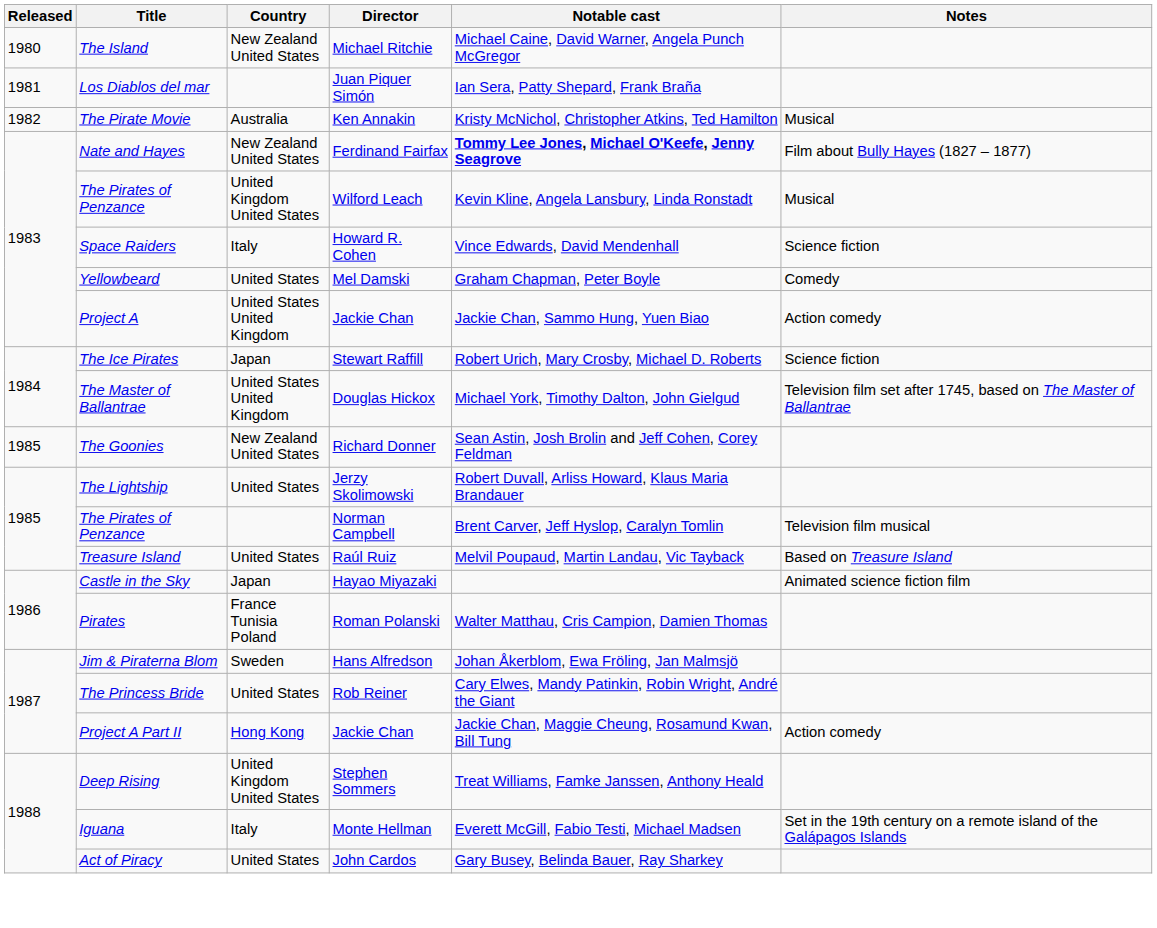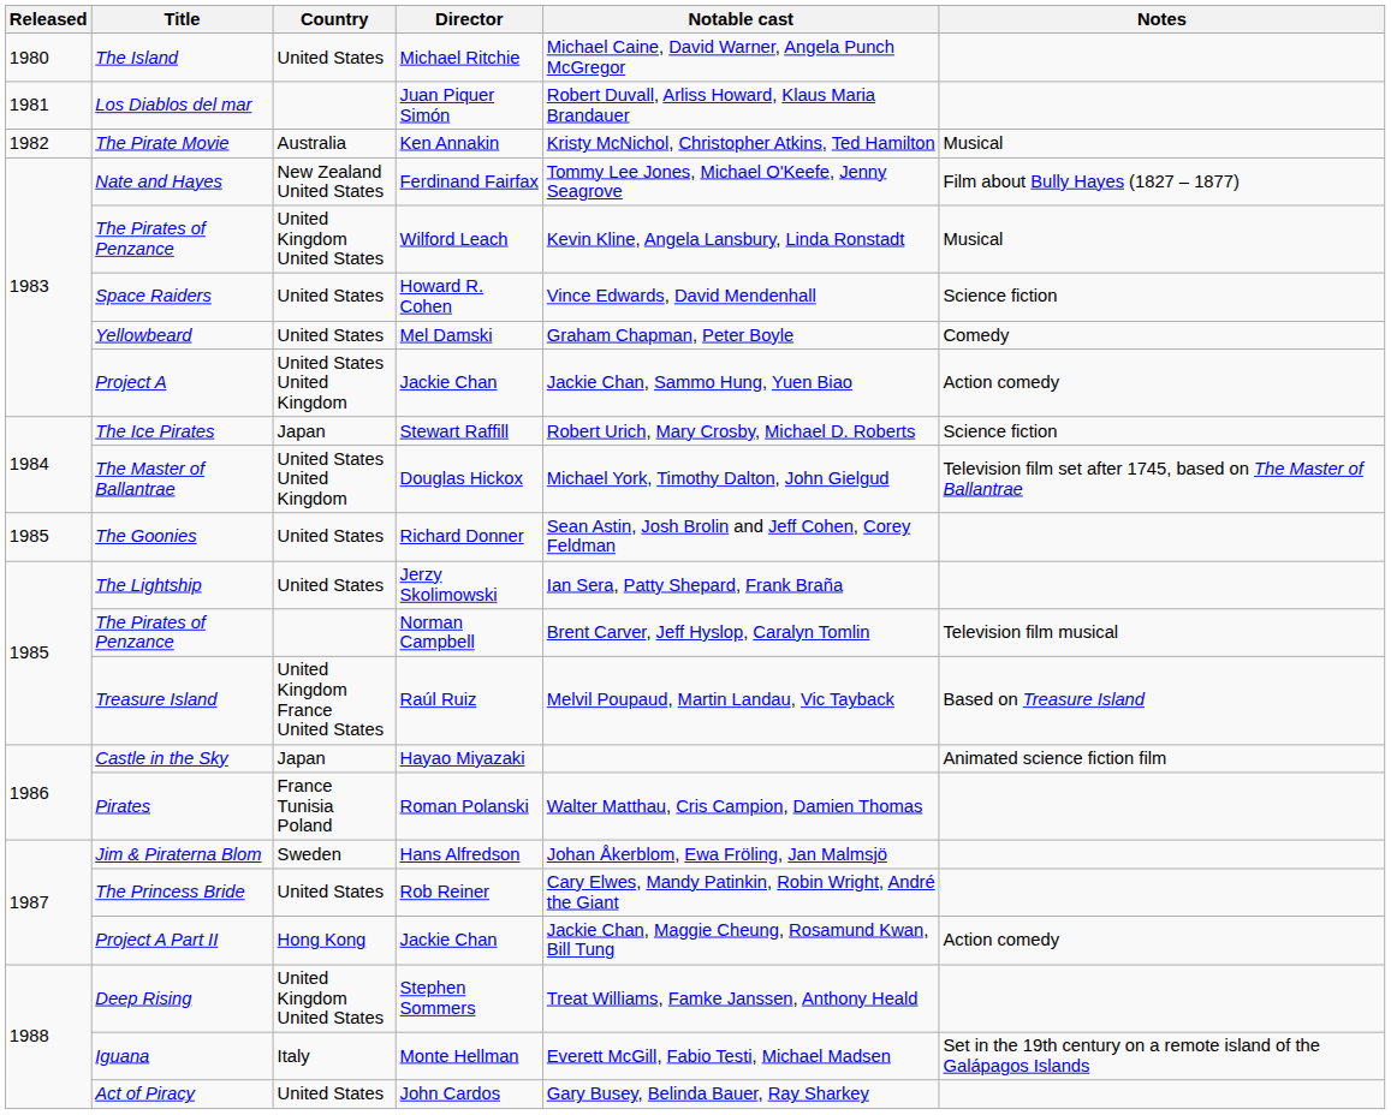The Island | Country: New Zealand United States -> United States
Los Diablos del mar | Notable cast: Ian Sera, Patty Shepard, Frank Braña -> Robert Duvall, Arliss Howard, Klaus Maria Brandauer
Nate and Hayes | Notable cast: bold -> normal
Space Raiders | Country: Italy -> United States
The Goonies | Country: New Zealand United States -> United States
The Lightship | Notable cast: Robert Duvall, Arliss Howard, Klaus Maria Brandauer -> Ian Sera, Patty Shepard, Frank Braña
Treasure Island | Country: United States -> United Kingdom France United States
